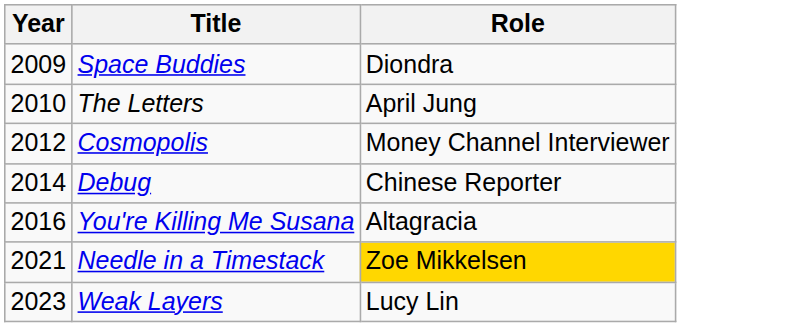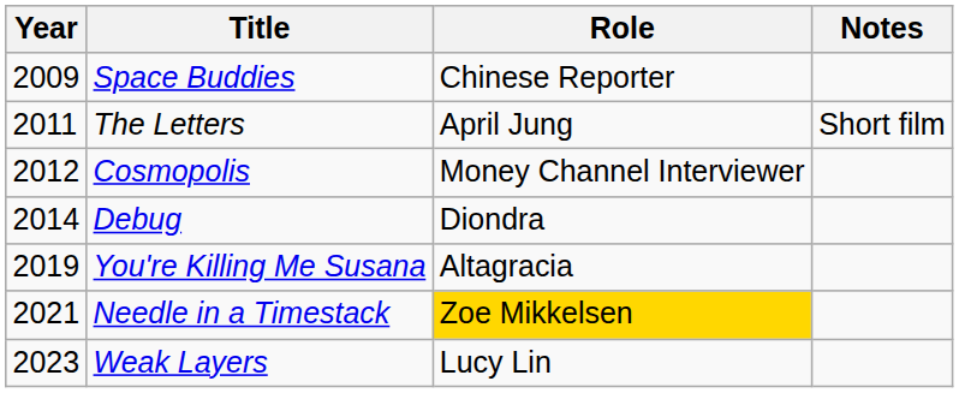+ column: Notes | Short film
Space Buddies | Role: Diondra -> Chinese Reporter
The Letters | Year: 2010 -> 2011
Debug | Role: Chinese Reporter -> Diondra
You're Killing Me Susana | Year: 2016 -> 2019
